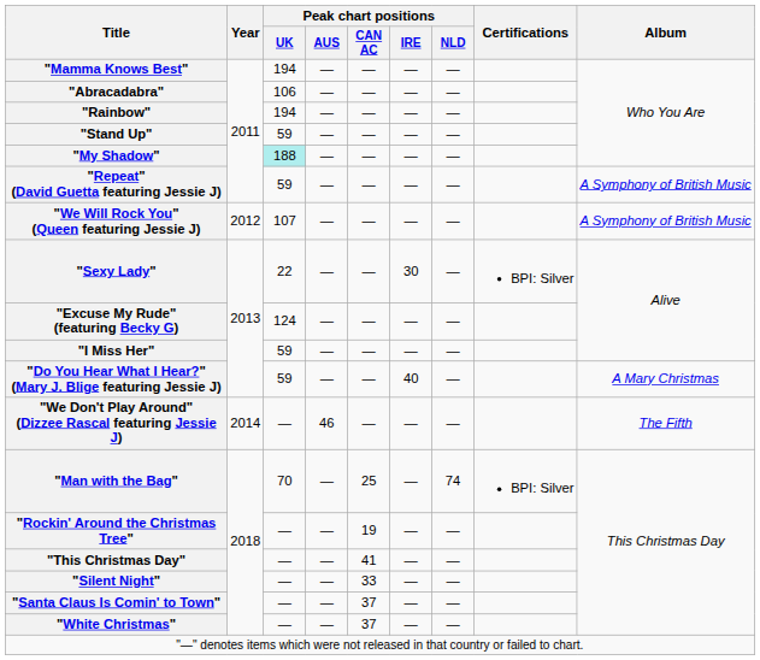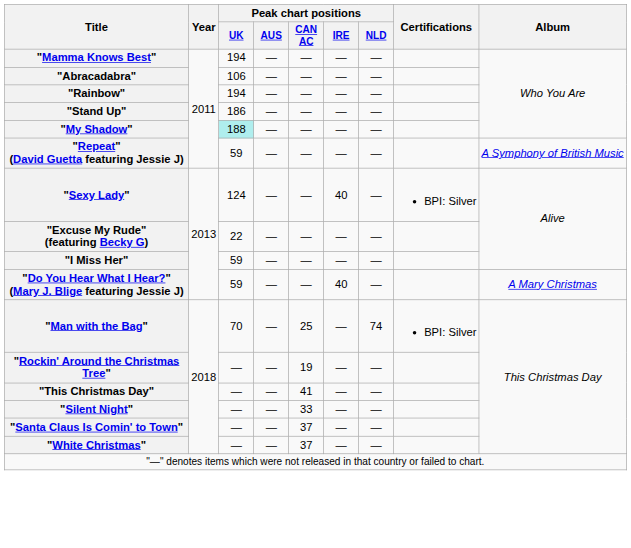"Stand Up" | Peak chart positions / UK: 59 -> 186
- row: "We Will Rock You" (Queen featuring Jessie J) | 2012 | 107 | — | — | — | — | A Symphony of British Music
"Sexy Lady" | Peak chart positions / UK: 22 -> 124
"Sexy Lady" | Peak chart positions / IRE: 30 -> 40
"Excuse My Rude" (featuring Becky G) | Peak chart positions / UK: 124 -> 22
- row: "We Don't Play Around" (Dizzee Rascal featuring Jessie J) | 2014 | — | 46 | — | — | — | The Fifth
